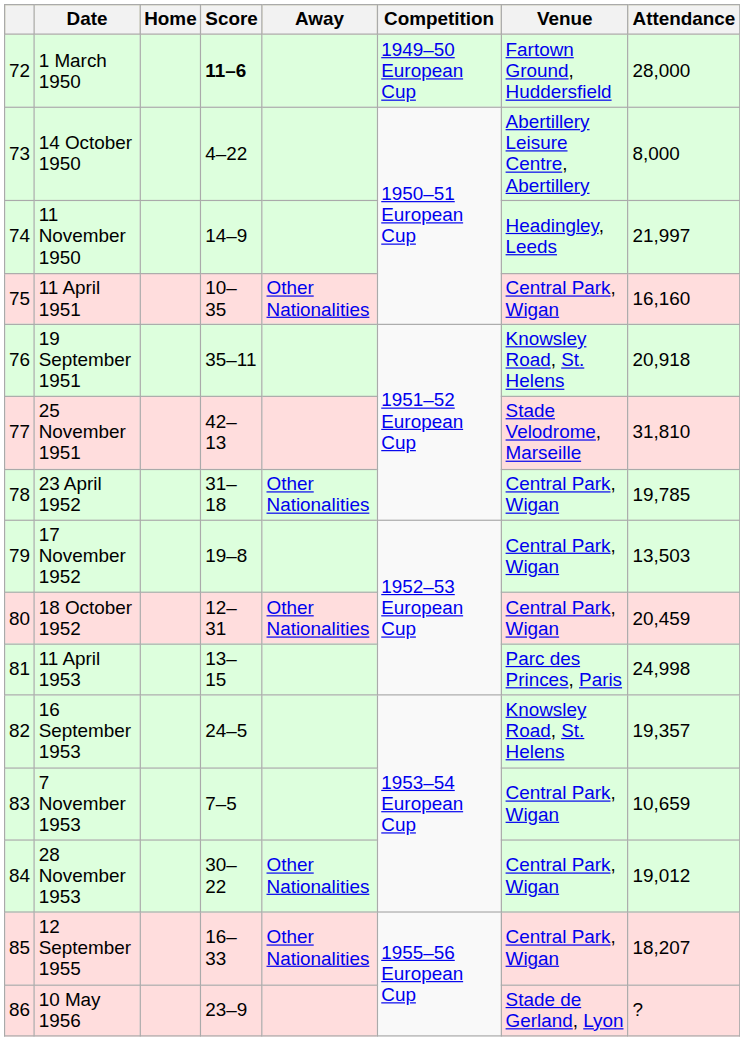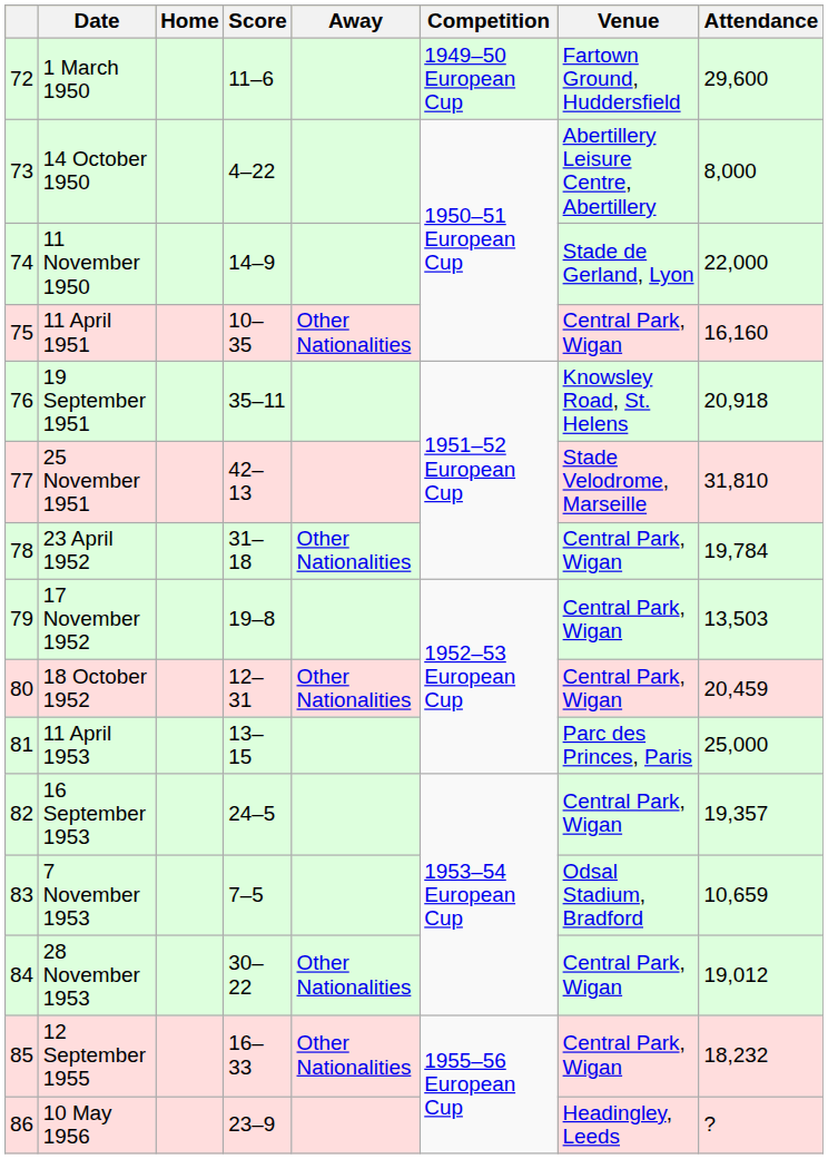1 March 1950 | Score: bold -> normal
1 March 1950 | Attendance: 28,000 -> 29,600
11 November 1950 | Venue: Headingley, Leeds -> Stade de Gerland, Lyon
11 November 1950 | Attendance: 21,997 -> 22,000
23 April 1952 | Attendance: 19,785 -> 19,784
11 April 1953 | Attendance: 24,998 -> 25,000
16 September 1953 | Venue: Knowsley Road, St. Helens -> Central Park, Wigan
7 November 1953 | Venue: Central Park, Wigan -> Odsal Stadium, Bradford
12 September 1955 | Attendance: 18,207 -> 18,232
10 May 1956 | Venue: Stade de Gerland, Lyon -> Headingley, Leeds
